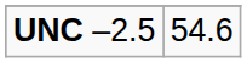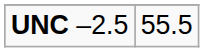UNC –2.5 | column 2: 54.6 -> 55.5
